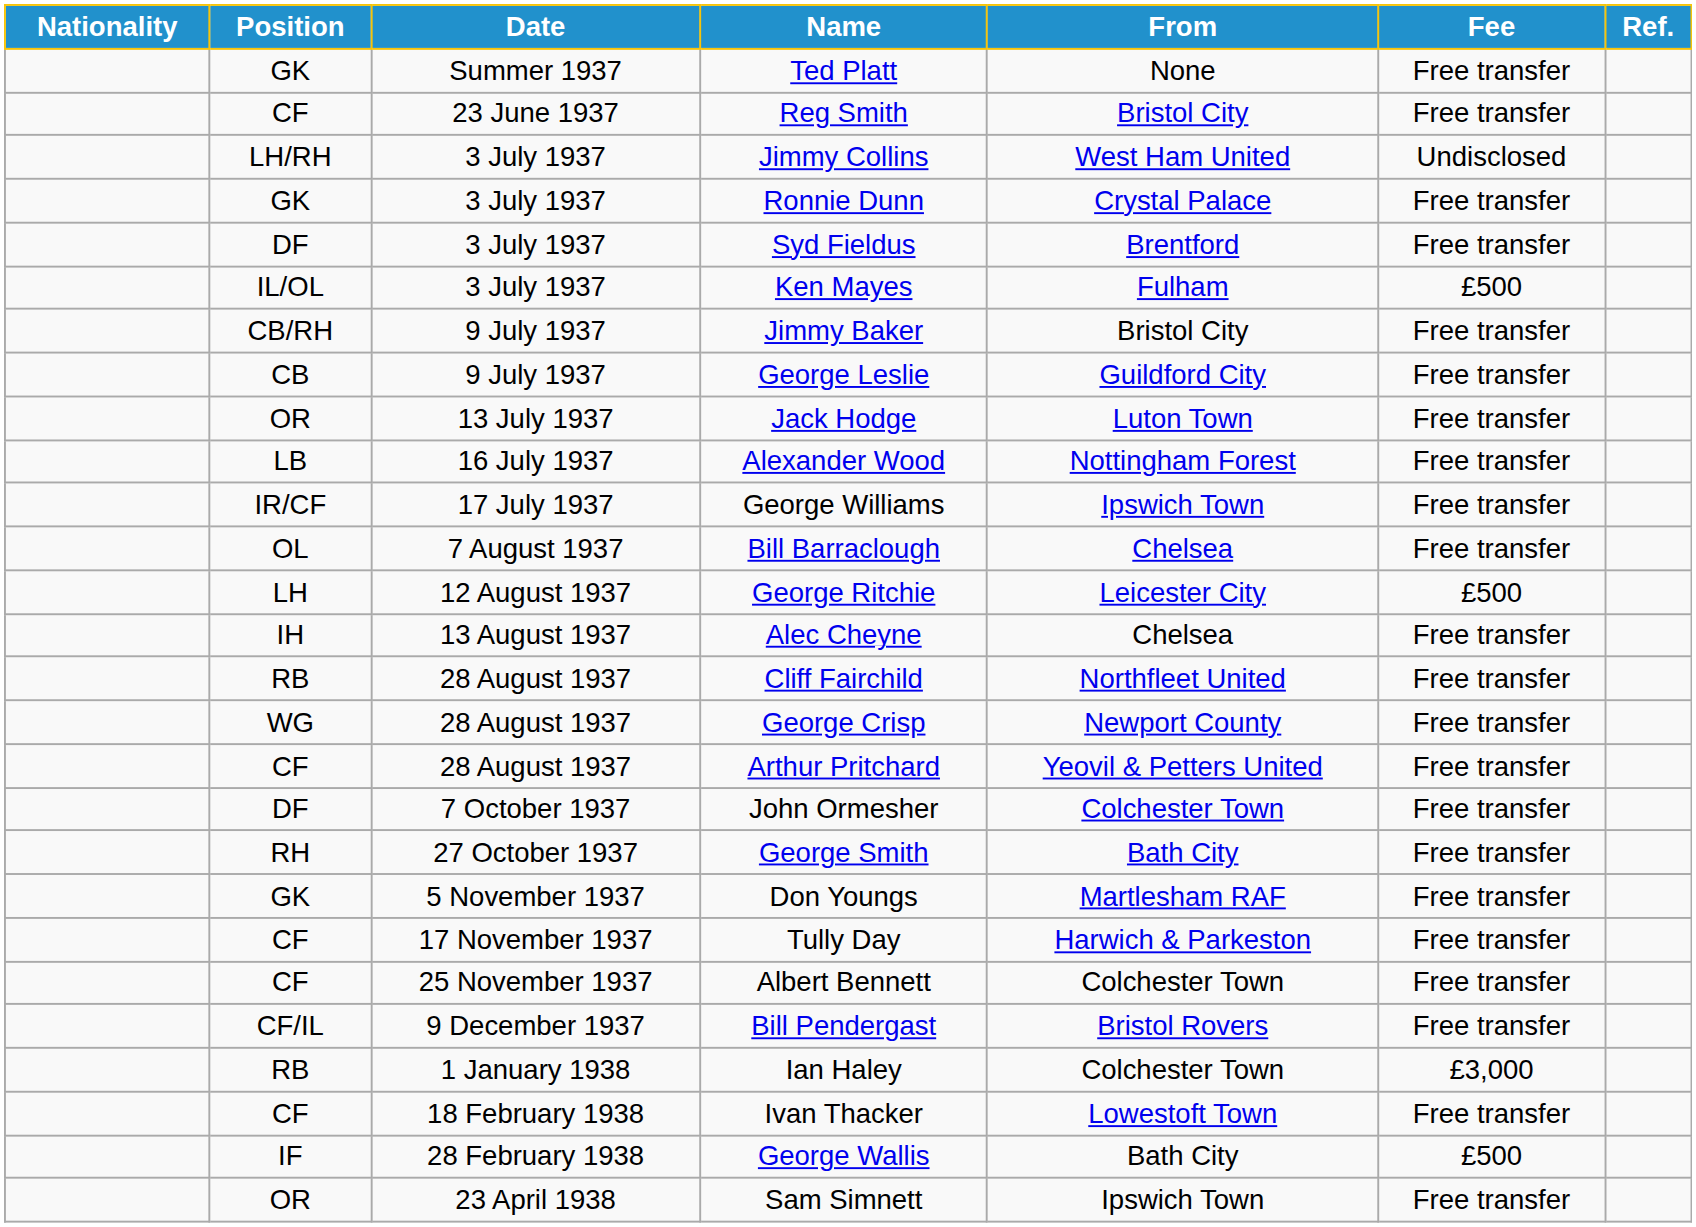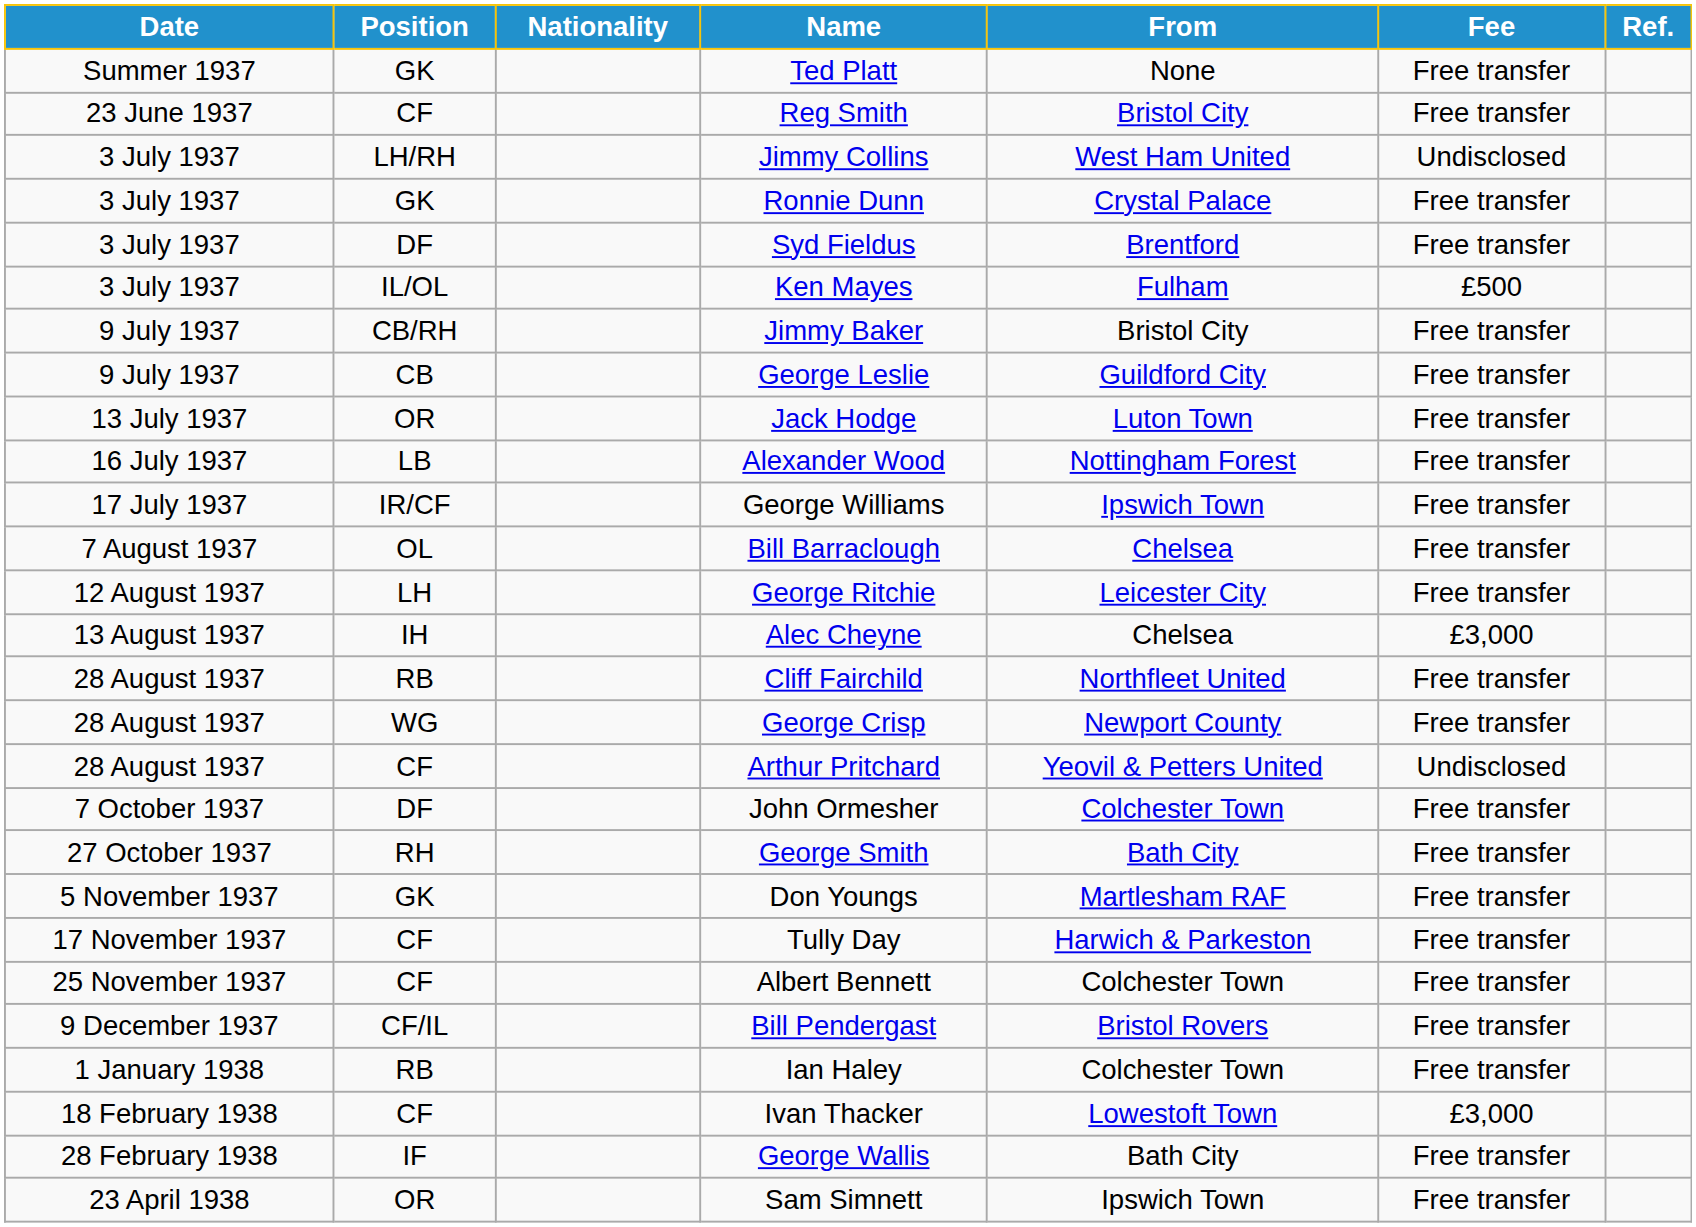columns swapped: Date <-> Nationality
George Ritchie | Fee: £500 -> Free transfer
Alec Cheyne | Fee: Free transfer -> £3,000
Arthur Pritchard | Fee: Free transfer -> Undisclosed
Ian Haley | Fee: £3,000 -> Free transfer
Ivan Thacker | Fee: Free transfer -> £3,000
George Wallis | Fee: £500 -> Free transfer
